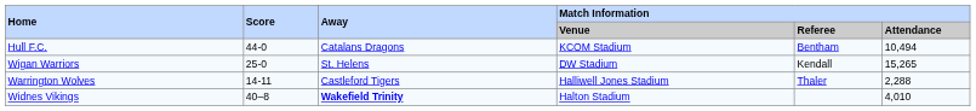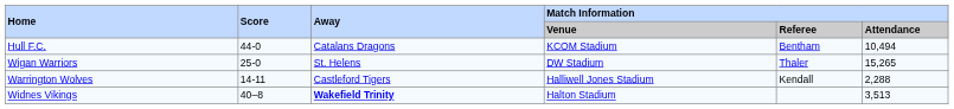Wigan Warriors | Match Information / Referee: Kendall -> Thaler
Warrington Wolves | Match Information / Referee: Thaler -> Kendall
Widnes Vikings | Match Information / Attendance: 4,010 -> 3,513
